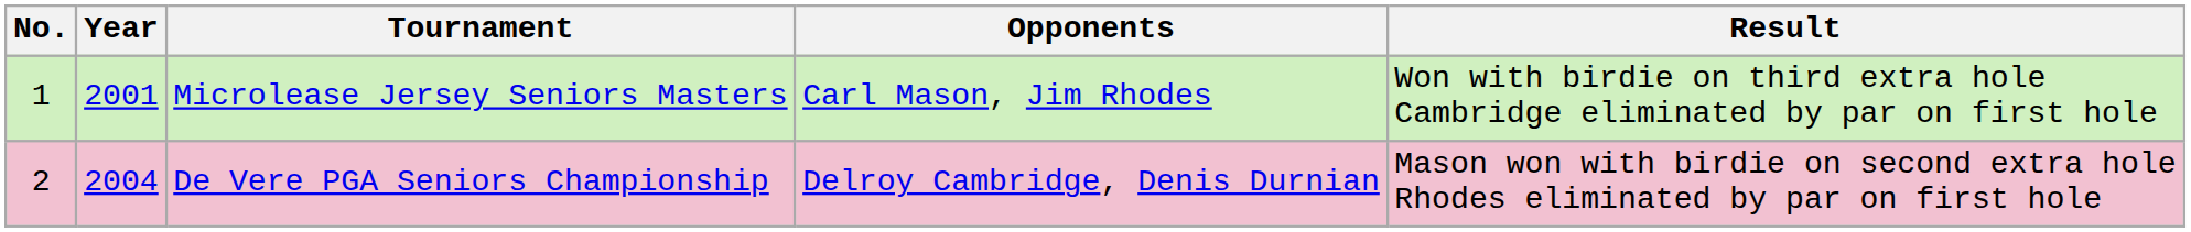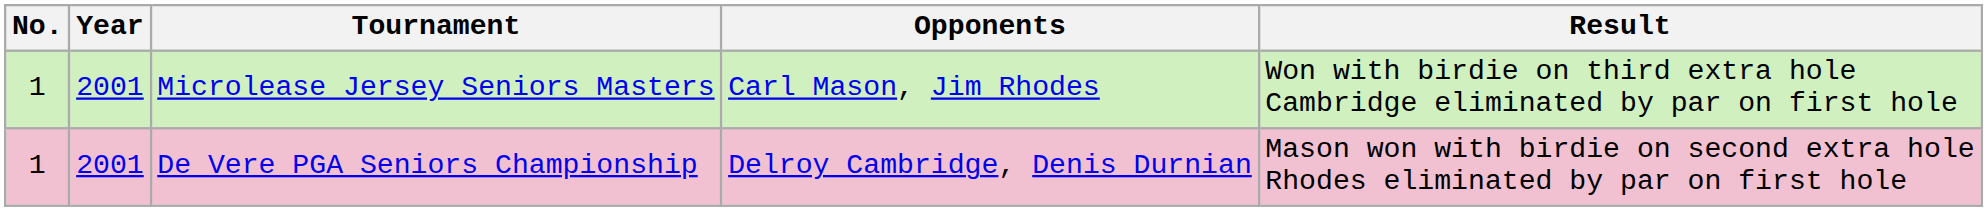De Vere PGA Seniors Championship | No.: 2 -> 1
De Vere PGA Seniors Championship | Year: 2004 -> 2001
